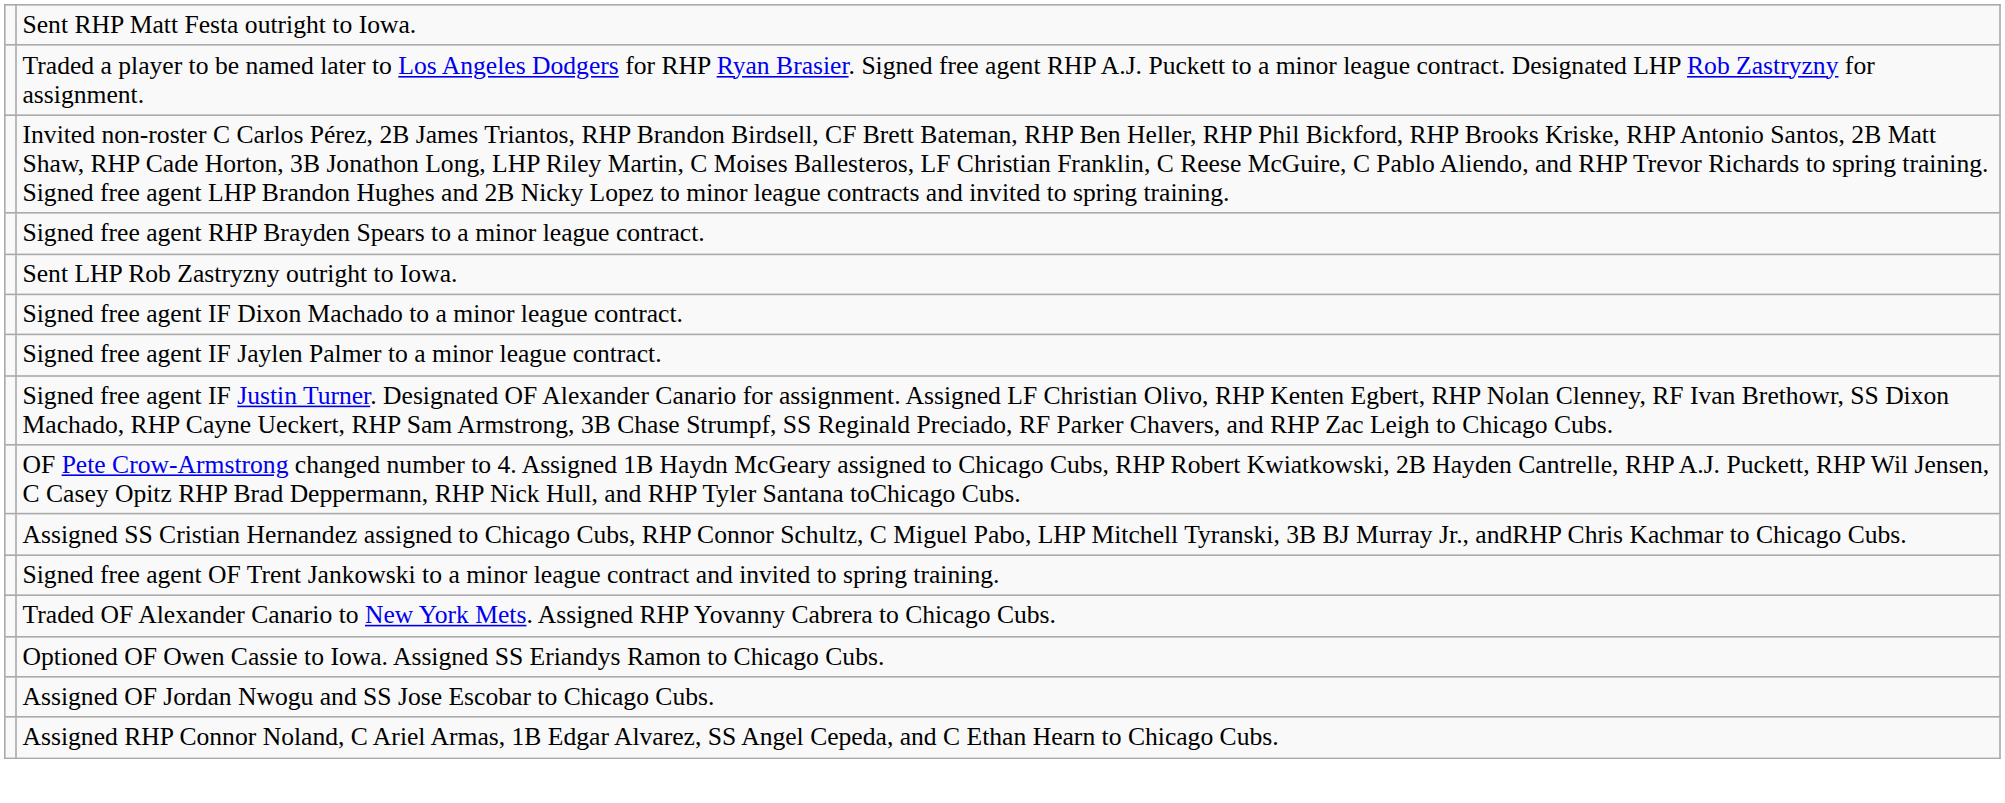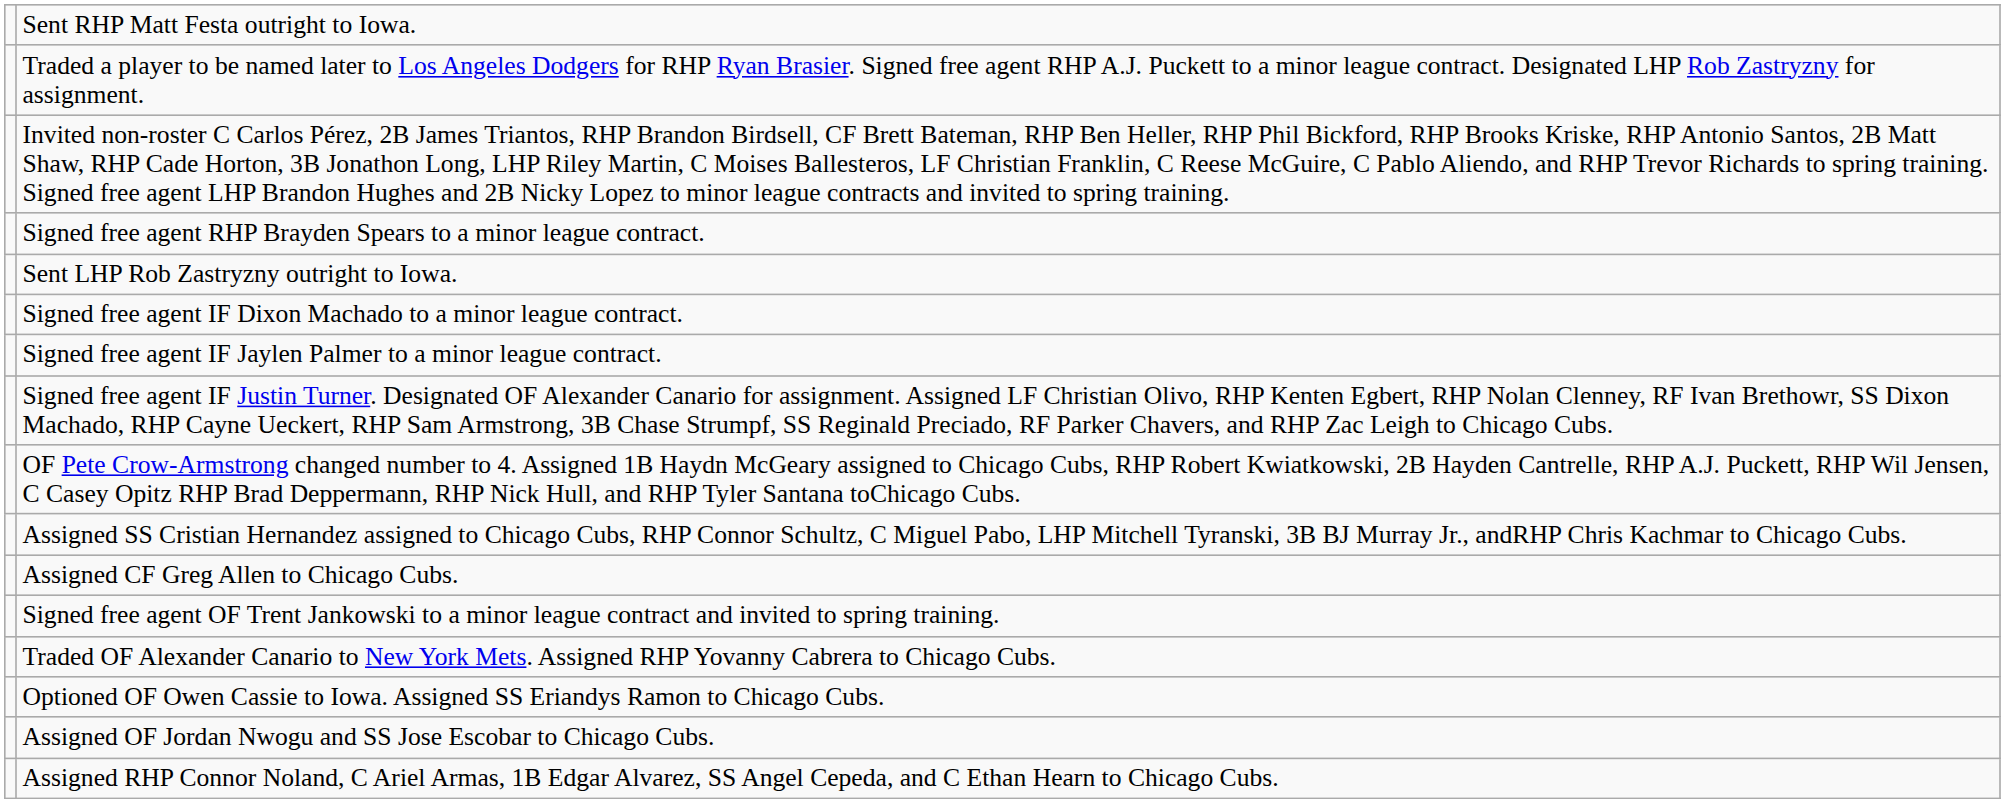+ row: Assigned CF Greg Allen to Chicago Cubs.
